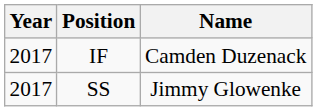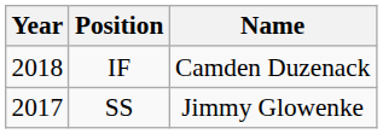IF | Year: 2017 -> 2018
